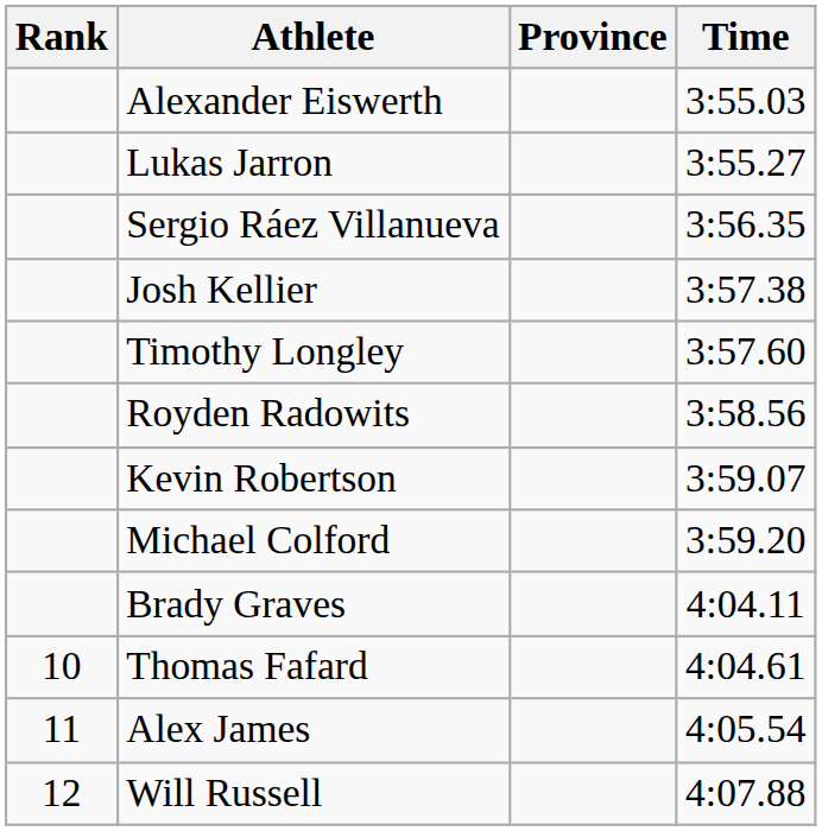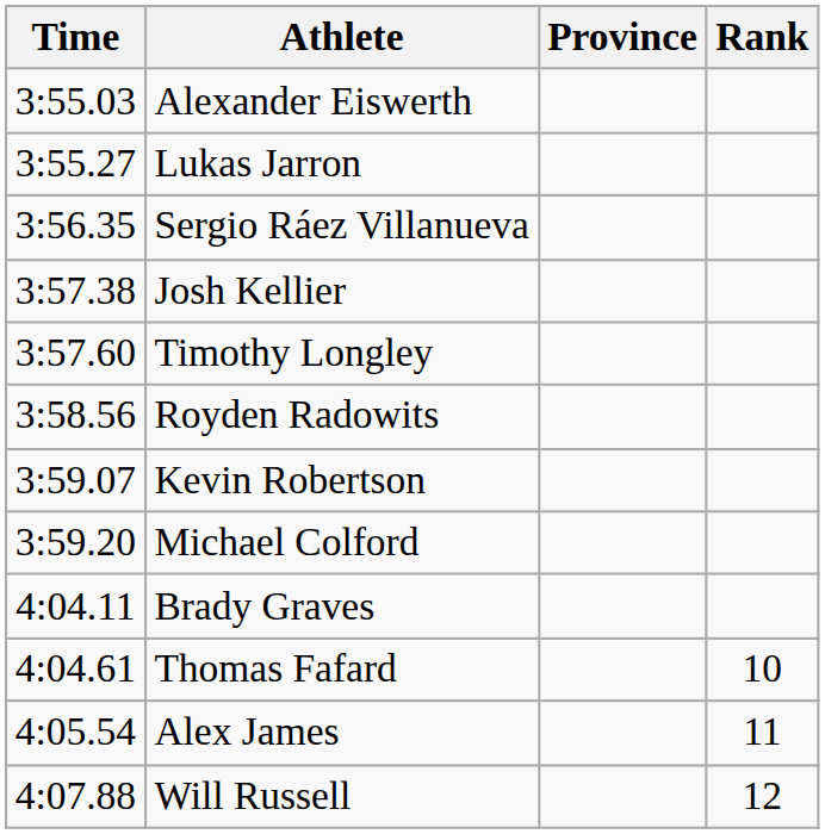columns swapped: Rank <-> Time
